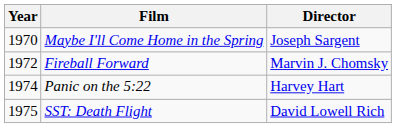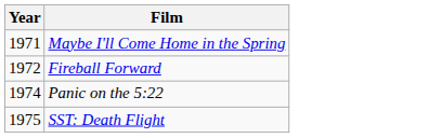- column: Director | Joseph Sargent | Marvin J. Chomsky | Harvey Hart | David Lowell Rich
Maybe I'll Come Home in the Spring | Year: 1970 -> 1971
